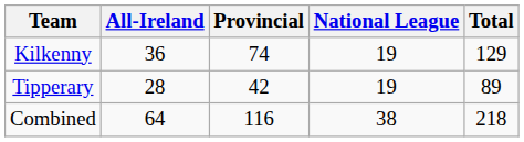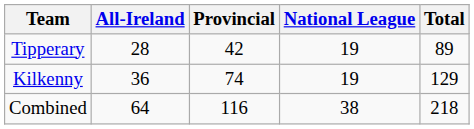rows swapped: Kilkenny <-> Tipperary
